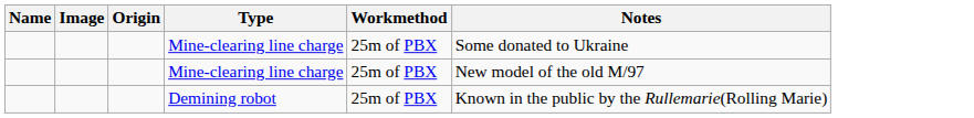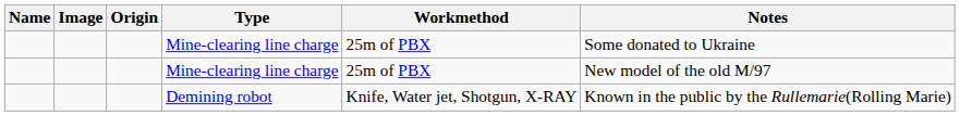Demining robot | Workmethod: 25m of PBX -> Knife, Water jet, Shotgun, X-RAY
